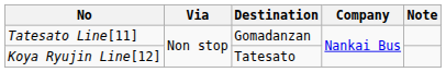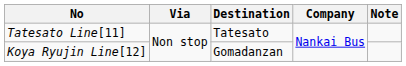Tatesato Line[11] | Destination: Gomadanzan -> Tatesato
Koya Ryujin Line[12] | Destination: Tatesato -> Gomadanzan
